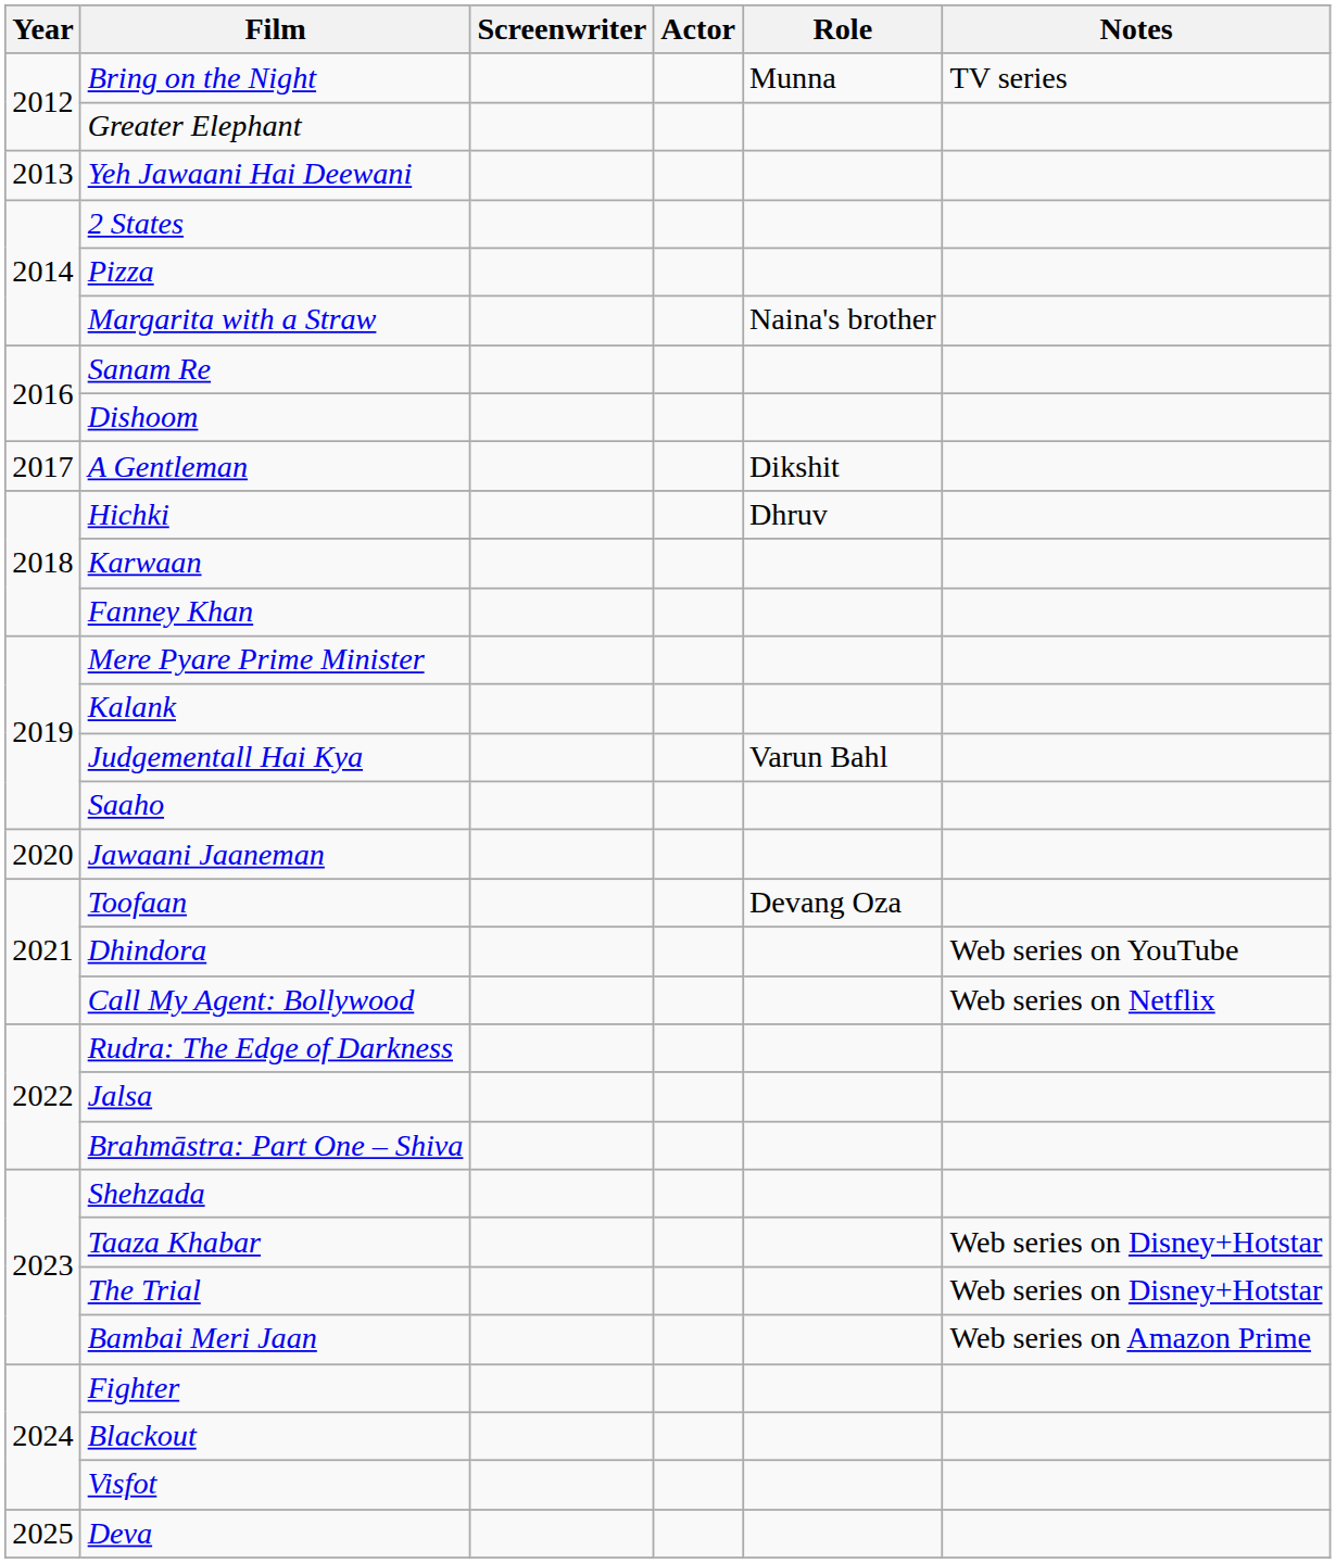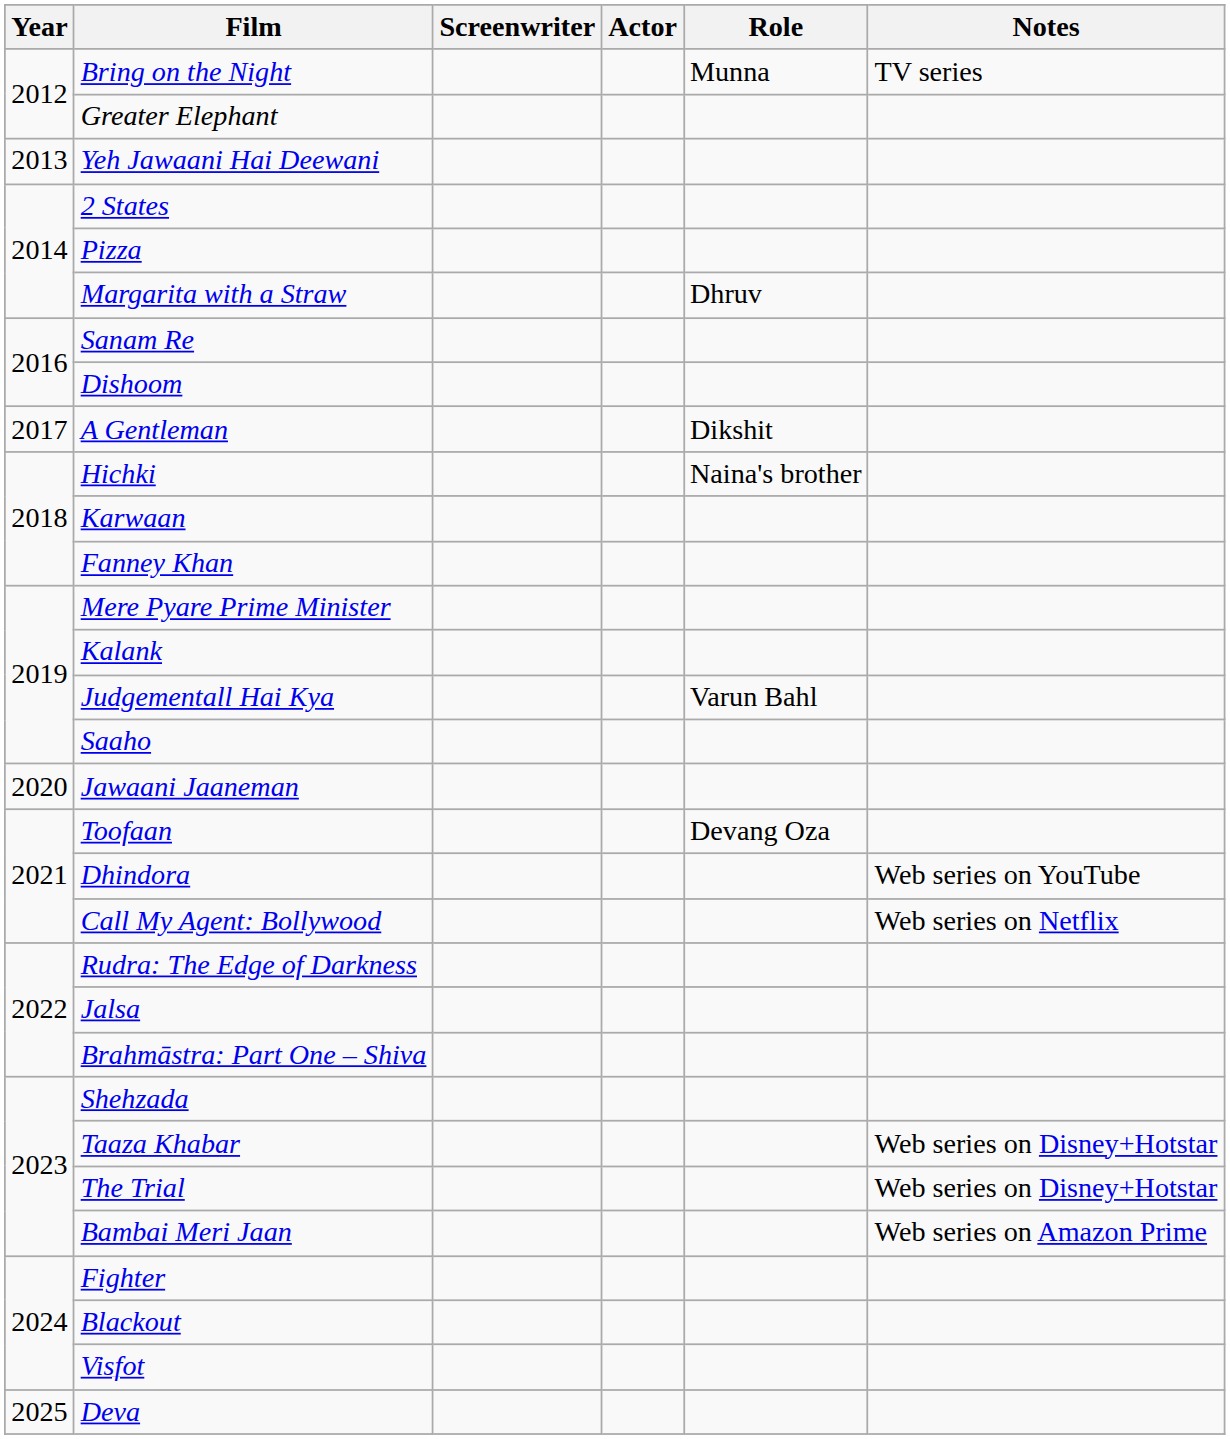Margarita with a Straw | Role: Naina's brother -> Dhruv
Hichki | Role: Dhruv -> Naina's brother
